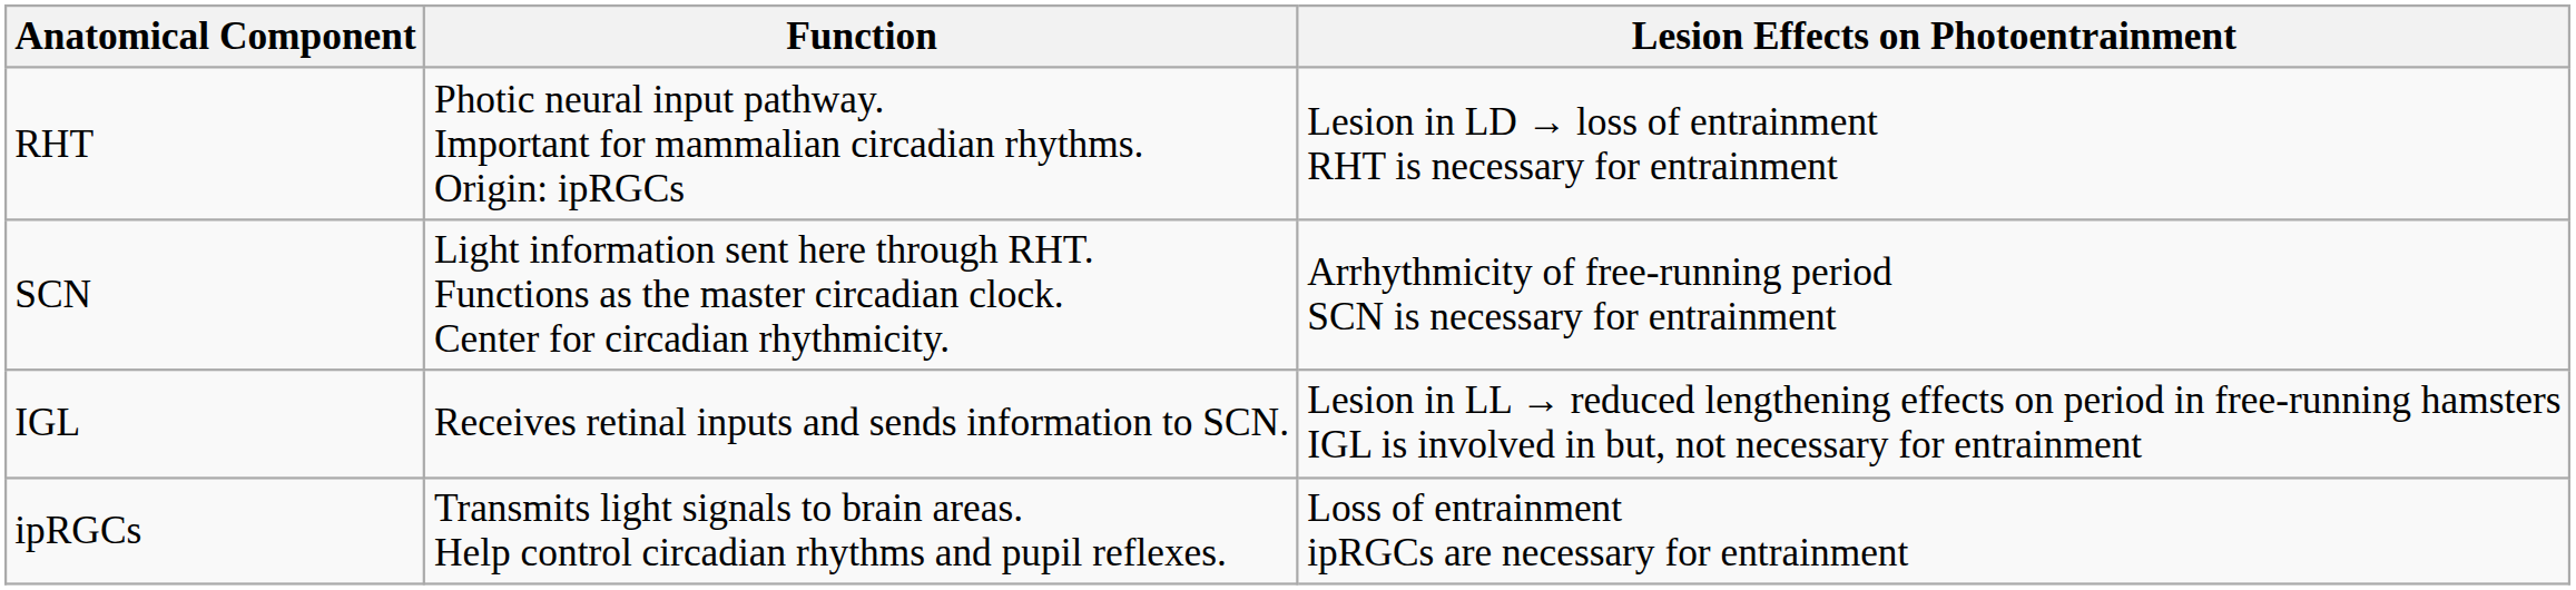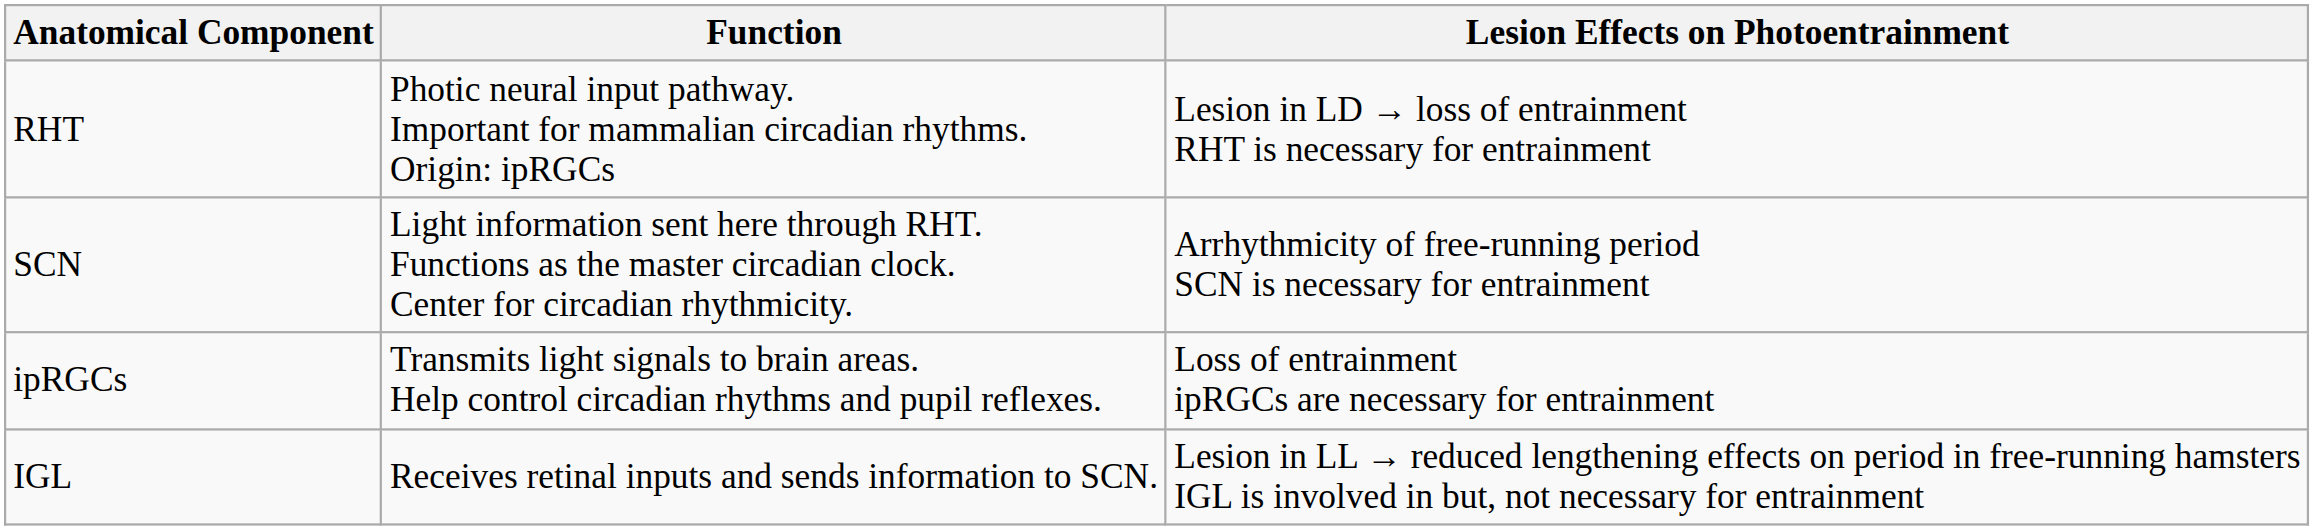rows swapped: IGL <-> ipRGCs
